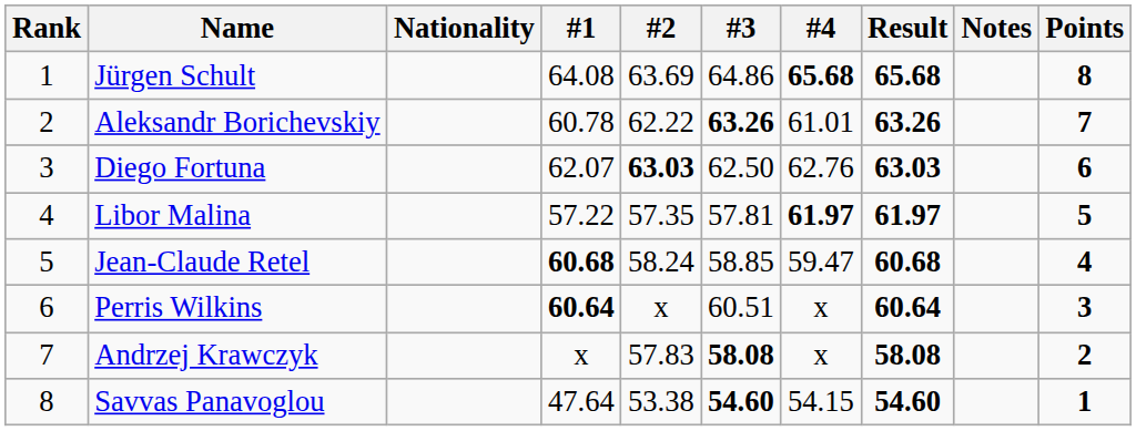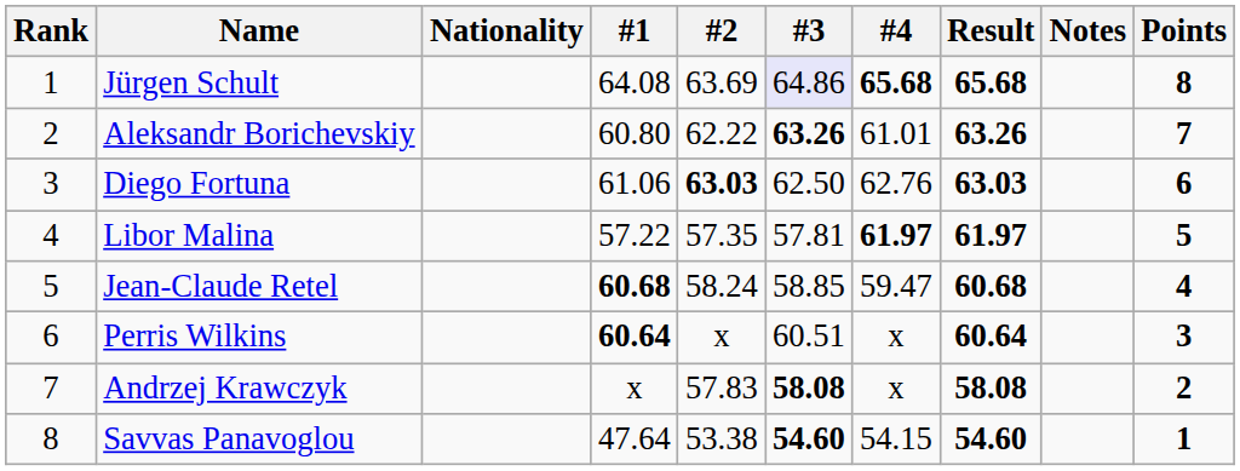Jürgen Schult | #3: no background -> lavender background
Aleksandr Borichevskiy | #1: 60.78 -> 60.80
Diego Fortuna | #1: 62.07 -> 61.06
